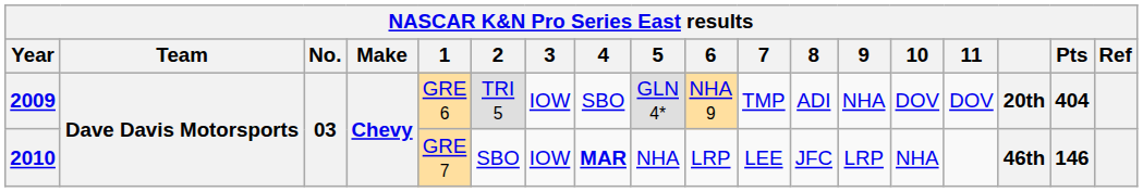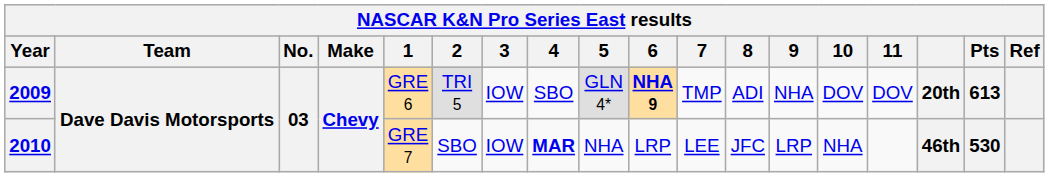2009 | 6: normal -> bold
2009 | Pts: 404 -> 613
2010 | Pts: 146 -> 530
